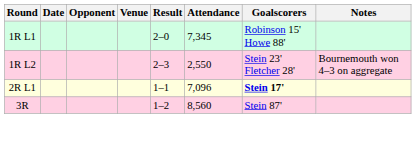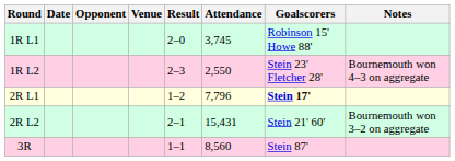1R L1 | Attendance: 7,345 -> 3,745
2R L1 | Result: 1–1 -> 1–2
2R L1 | Attendance: 7,096 -> 7,796
+ row: 2R L2 | 2–1 | 15,431 | Stein 21' 60' | Bournemouth won 3–2 on aggregate
3R | Result: 1–2 -> 1–1
